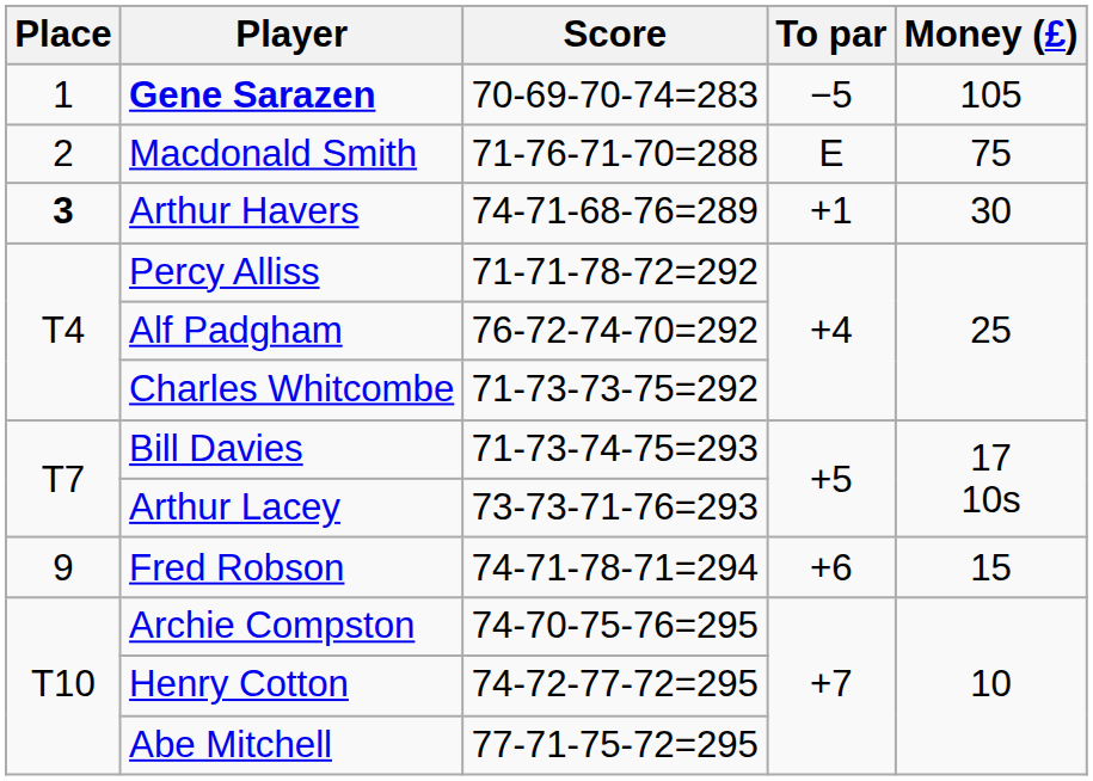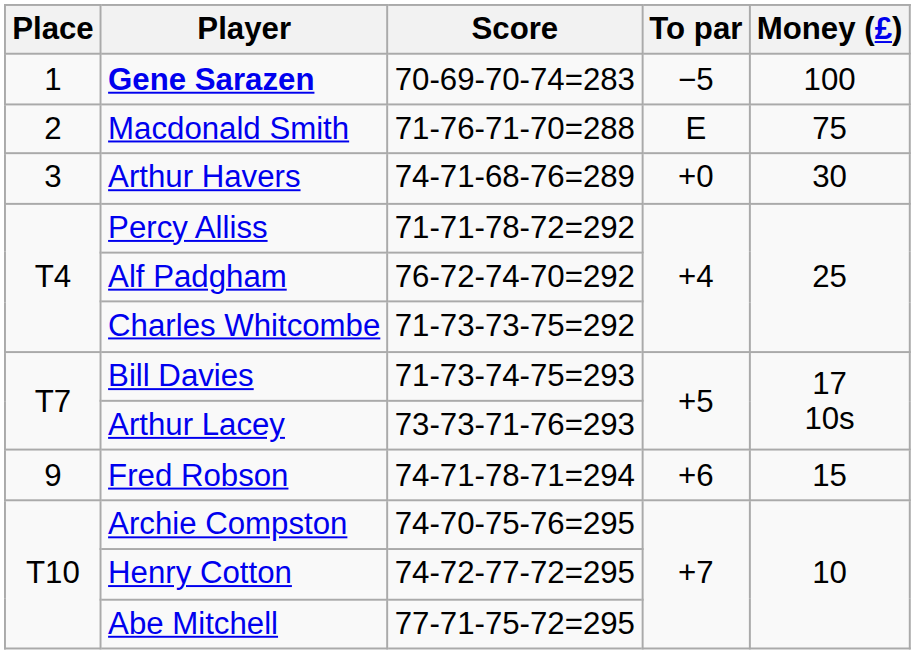Gene Sarazen | Money (£): 105 -> 100
Arthur Havers | Place: bold -> normal
Arthur Havers | To par: +1 -> +0
